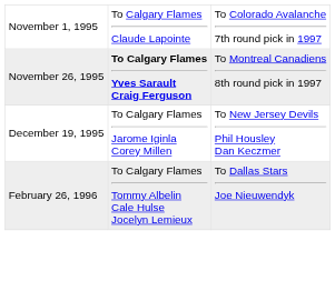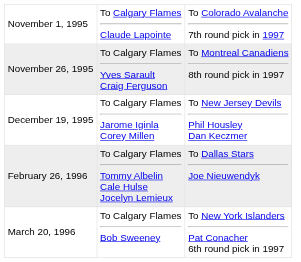November 26, 1995 | column 2: bold -> normal
+ row: March 20, 1996 | To Calgary Flames Bob Sweeney | To New York Islanders Pat Conacher 6th round pick in 1997
